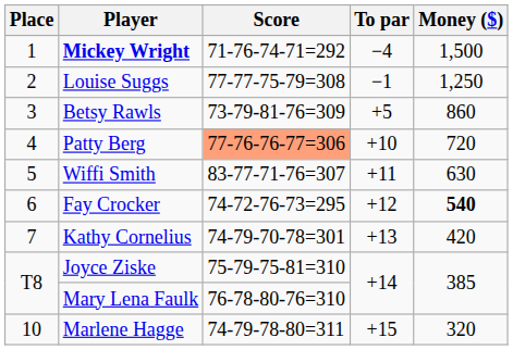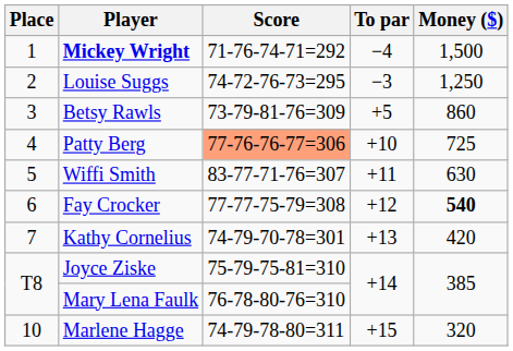Louise Suggs | Score: 77-77-75-79=308 -> 74-72-76-73=295
Louise Suggs | To par: −1 -> −3
Patty Berg | Money ($): 720 -> 725
Fay Crocker | Score: 74-72-76-73=295 -> 77-77-75-79=308
